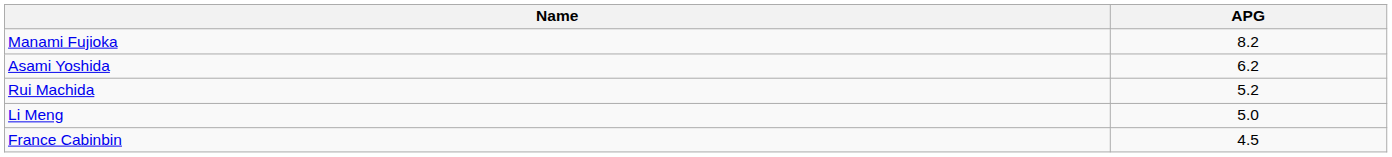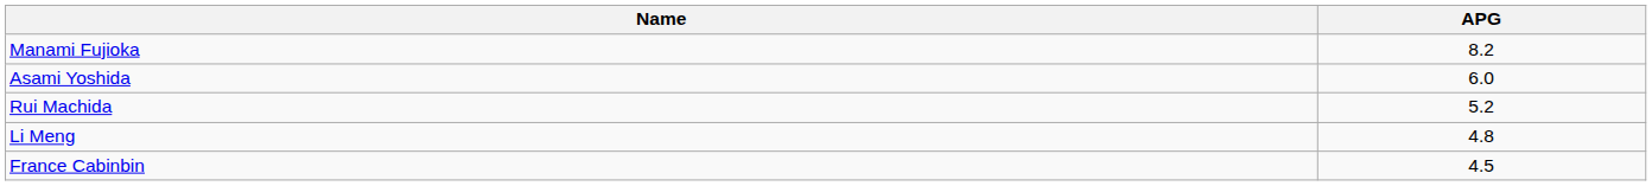Asami Yoshida | APG: 6.2 -> 6.0
Li Meng | APG: 5.0 -> 4.8
